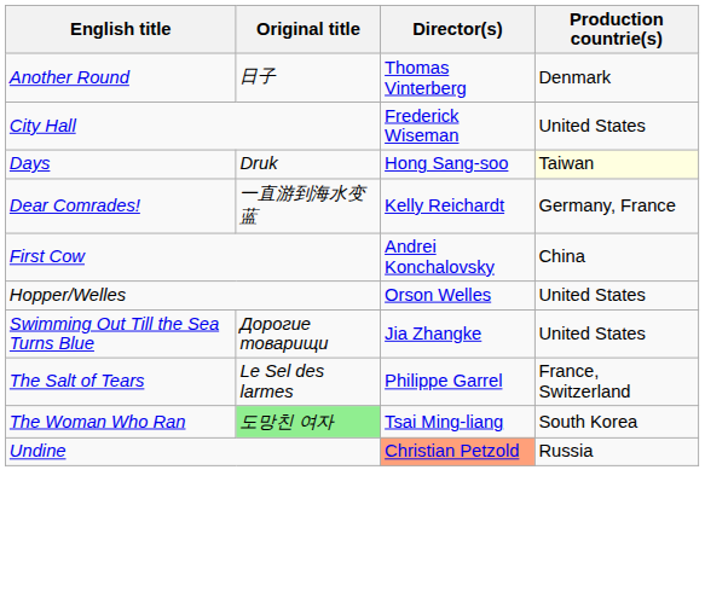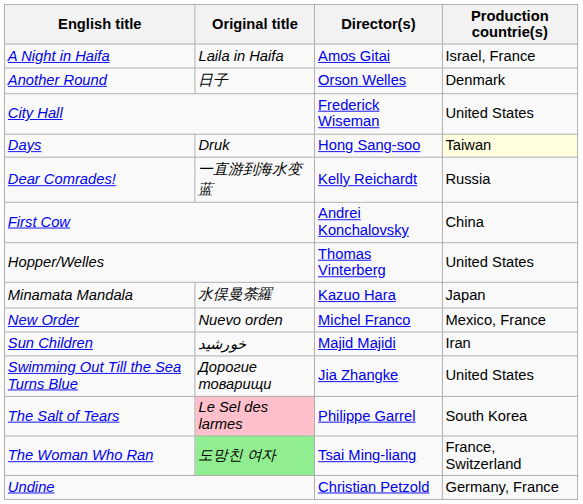+ row: A Night in Haifa | Laila in Haifa | Amos Gitai | Israel, France
Another Round | Director(s): Thomas Vinterberg -> Orson Welles
Dear Comrades! | Production countrie(s): Germany, France -> Russia
Hopper/Welles | Director(s): Orson Welles -> Thomas Vinterberg
+ row: Minamata Mandala | 水俣曼荼羅 | Kazuo Hara | Japan
+ row: New Order | Nuevo orden | Michel Franco | Mexico, France
+ row: Sun Children | خورشید | Majid Majidi | Iran
The Salt of Tears | Original title: no background -> pink background
The Salt of Tears | Production countrie(s): France, Switzerland -> South Korea
The Woman Who Ran | Production countrie(s): South Korea -> France, Switzerland
Undine | Director(s): lightsalmon background -> no background
Undine | Production countrie(s): Russia -> Germany, France
